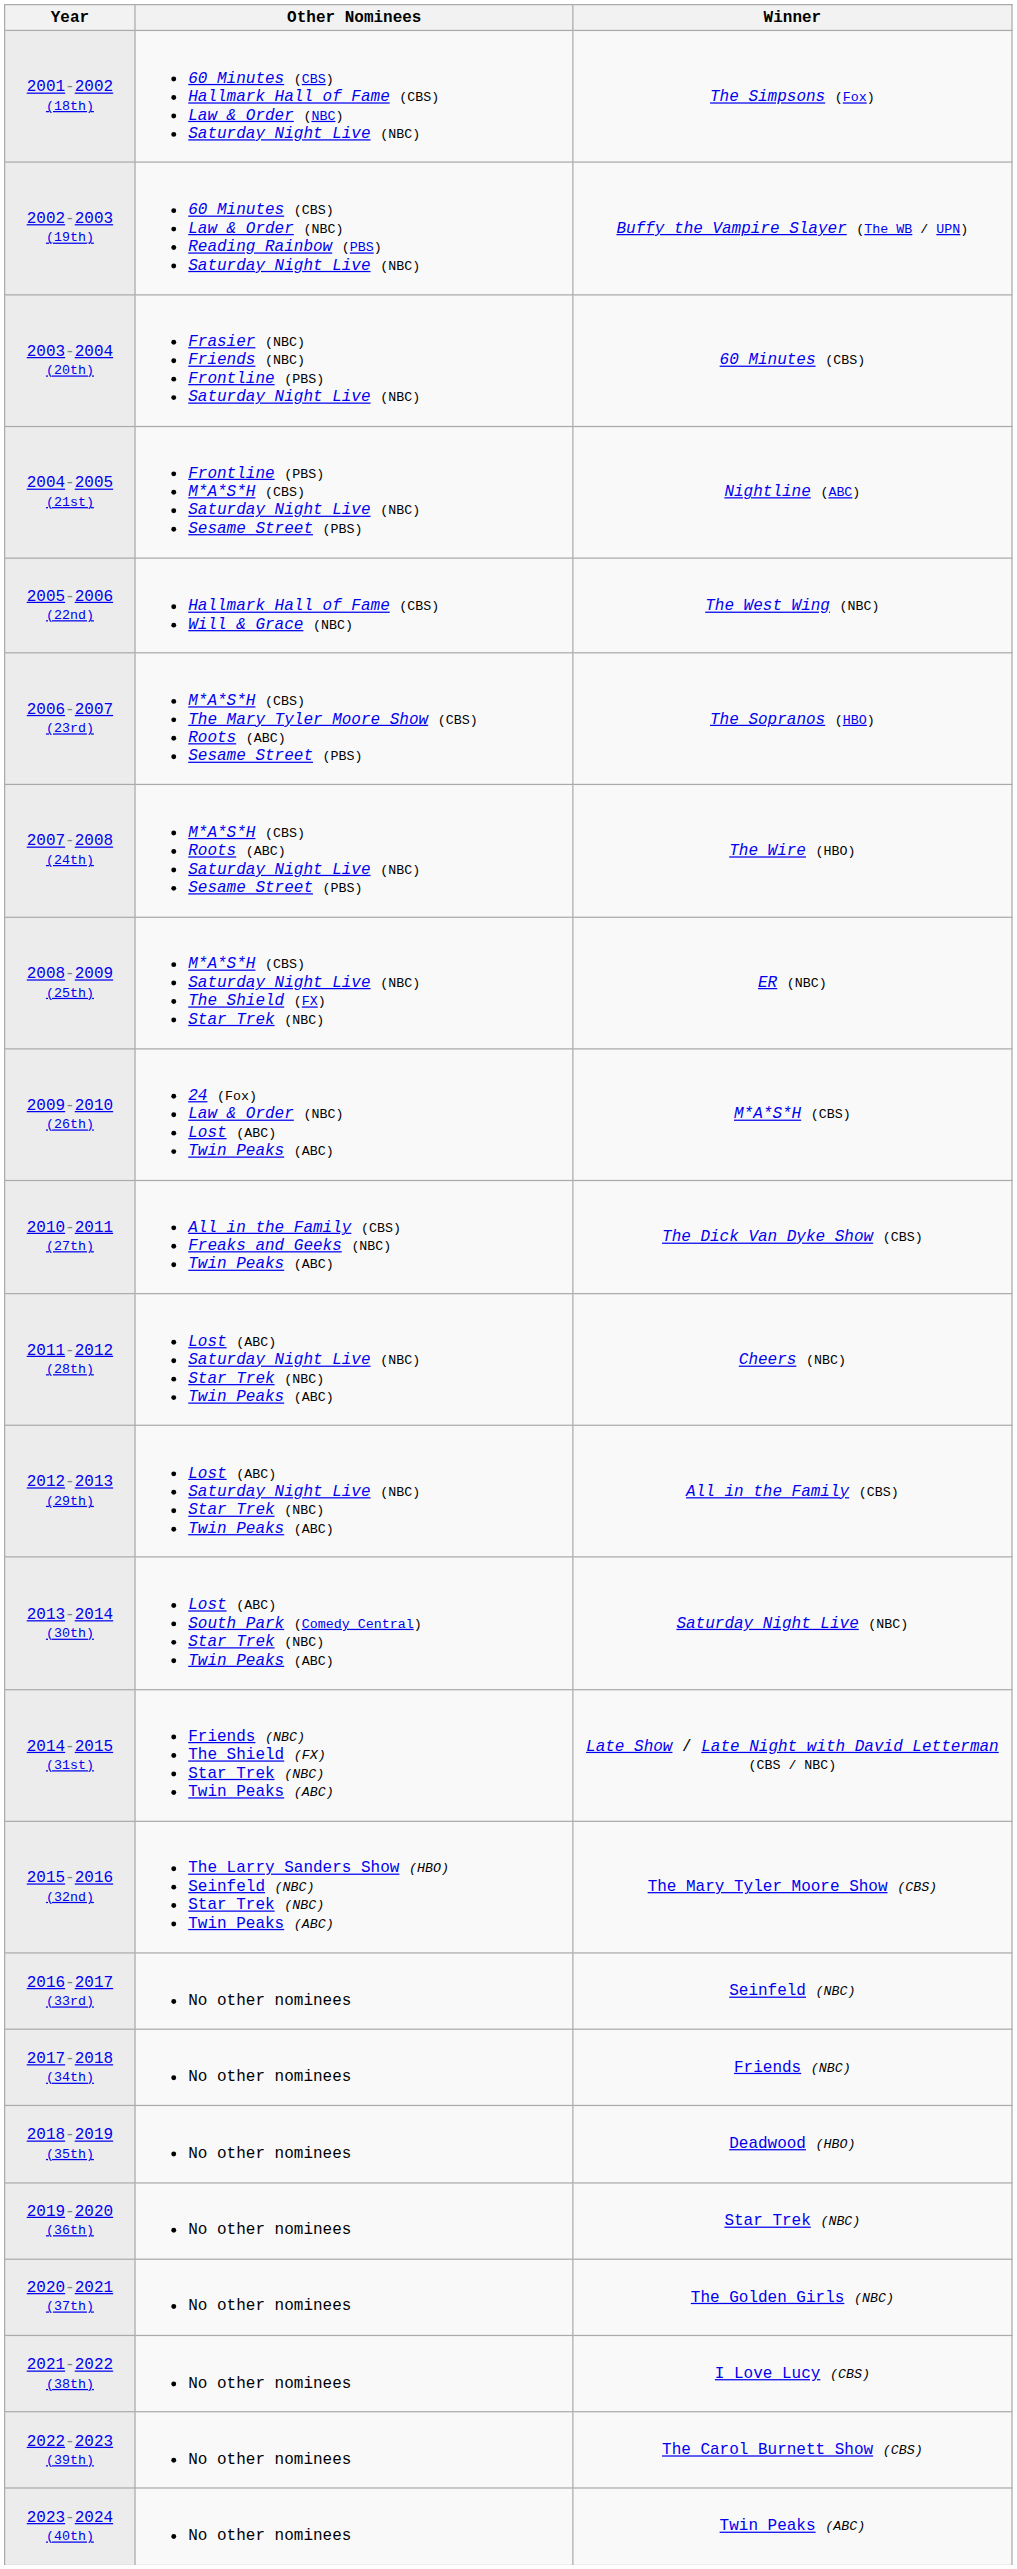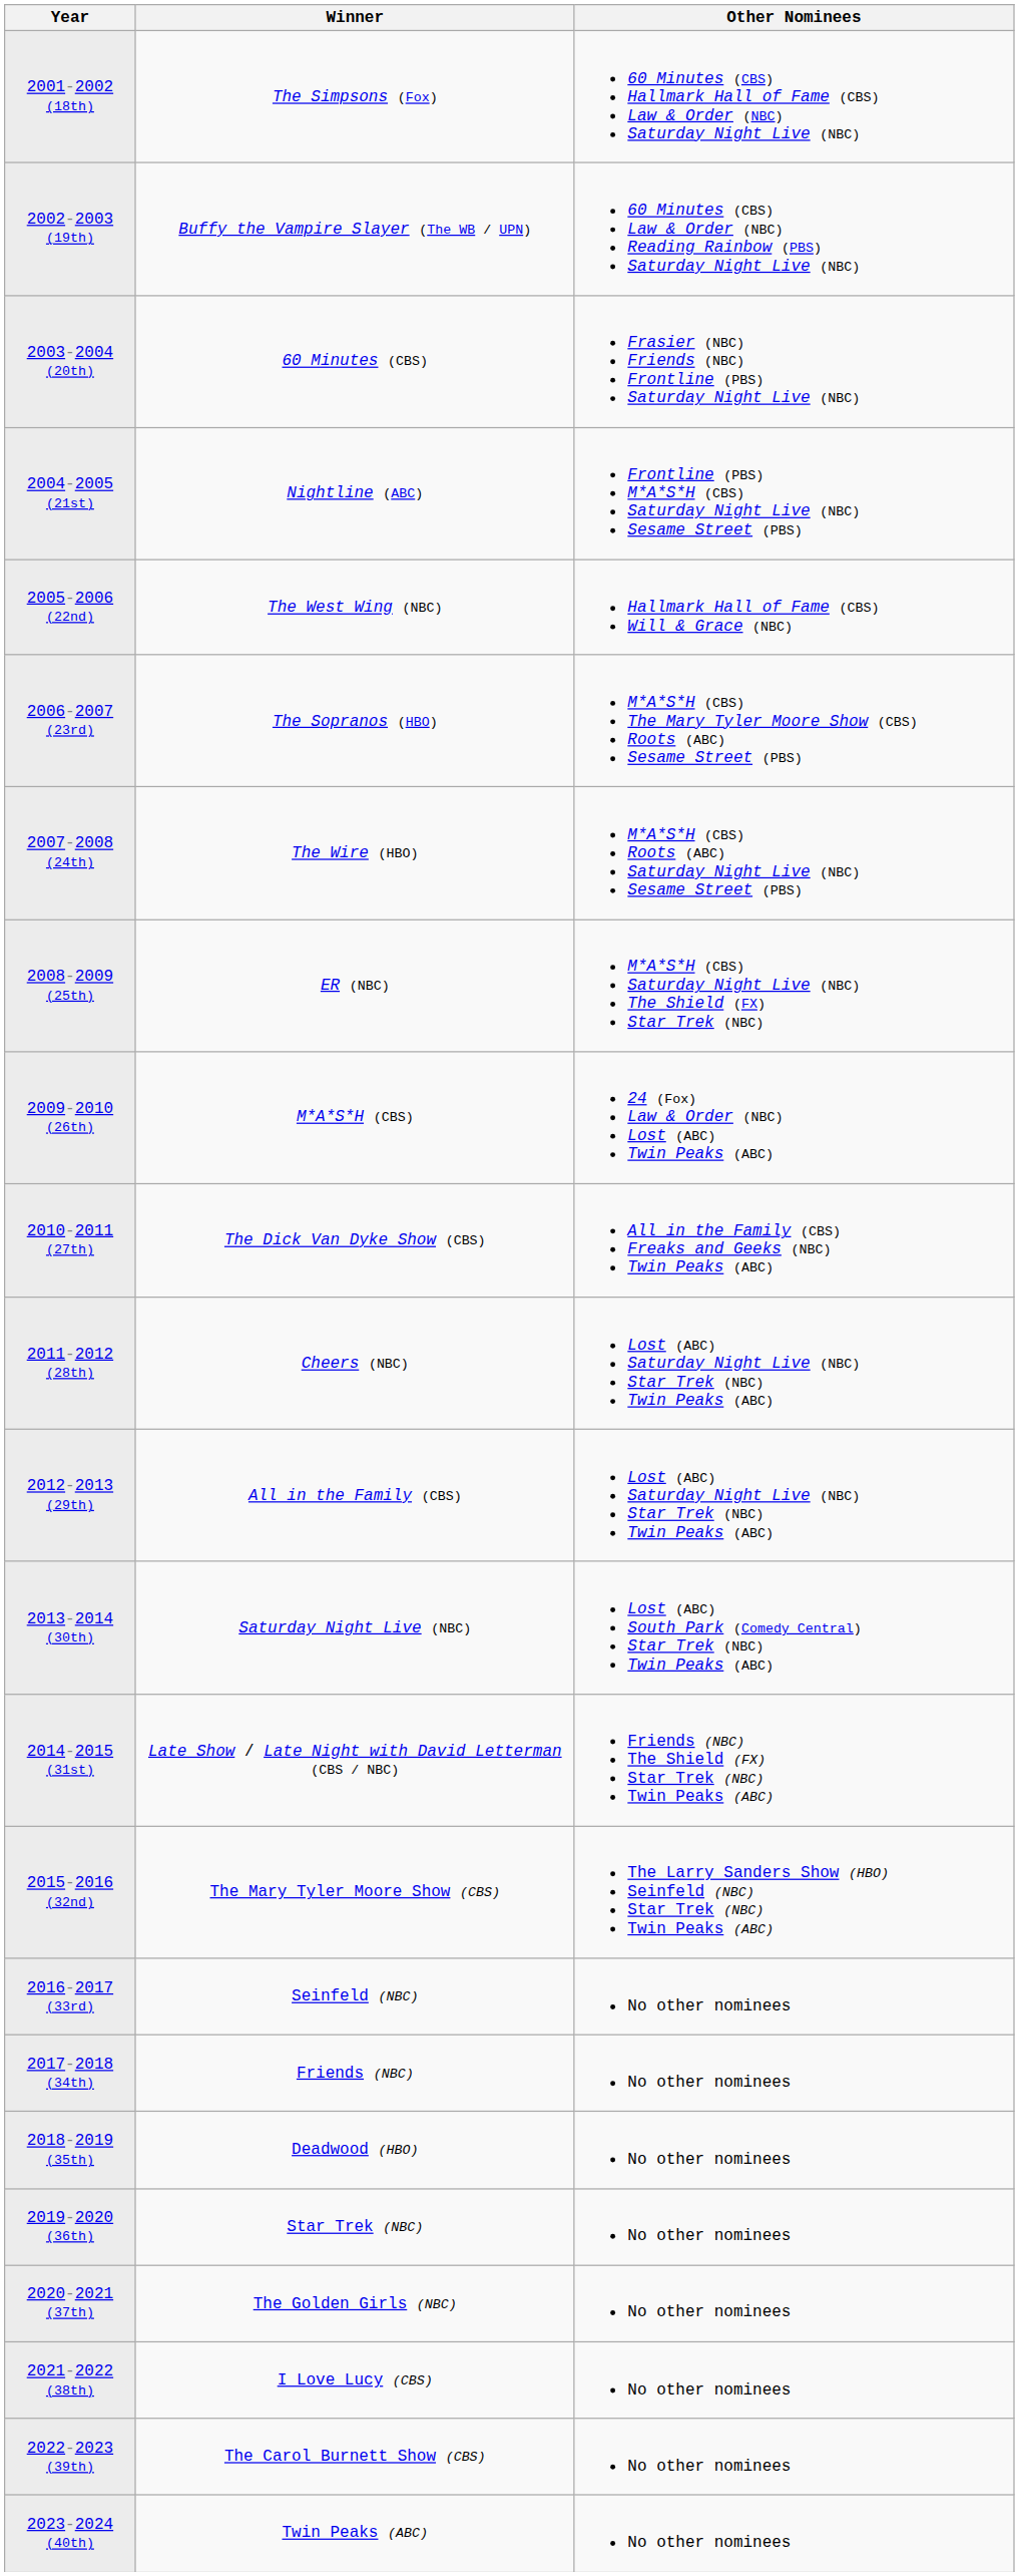columns swapped: Winner <-> Other Nominees
